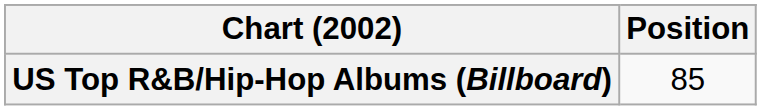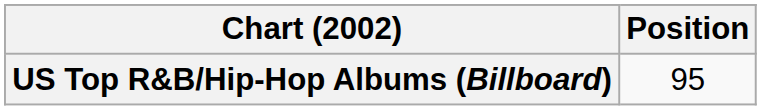US Top R&B/Hip-Hop Albums (Billboard) | Position: 85 -> 95
